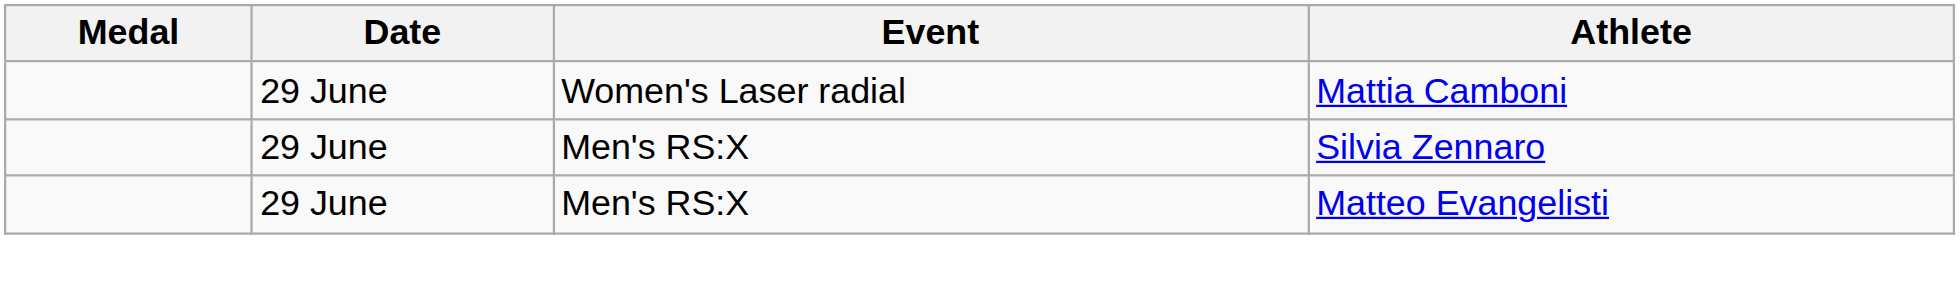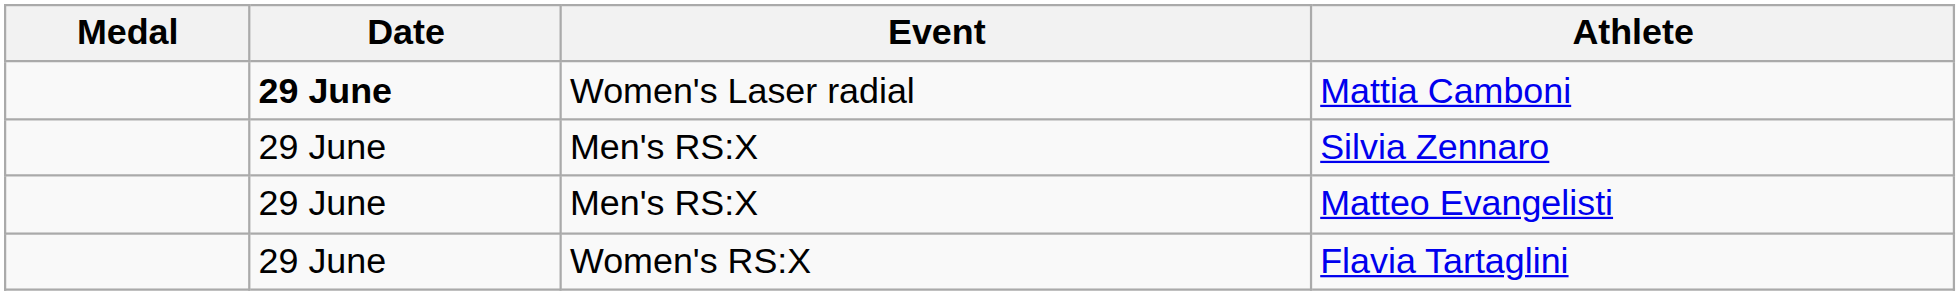Mattia Camboni | Date: normal -> bold
+ row: 29 June | Women's RS:X | Flavia Tartaglini
